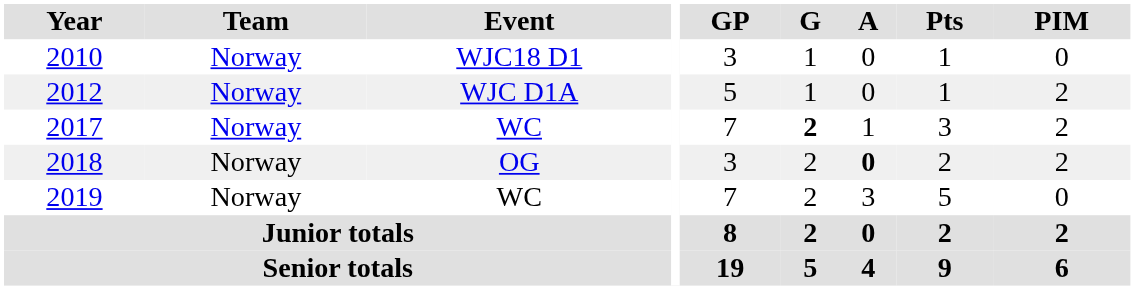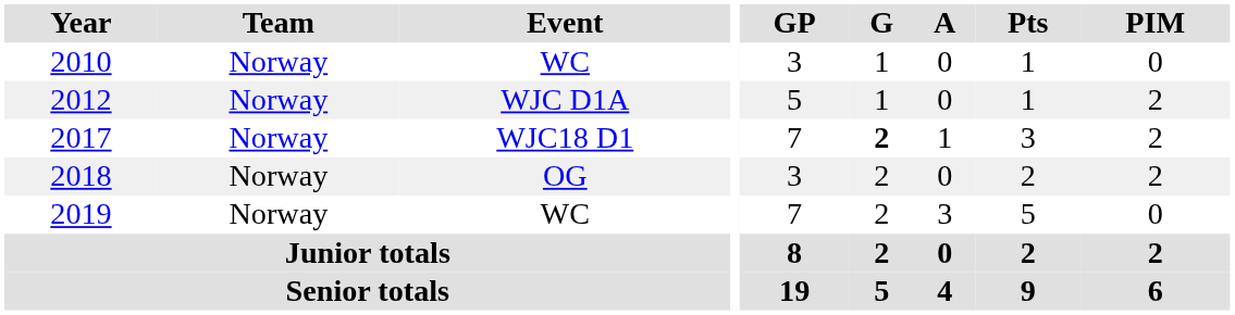2010 | Event: WJC18 D1 -> WC
2017 | Event: WC -> WJC18 D1
2018 | A: bold -> normal
